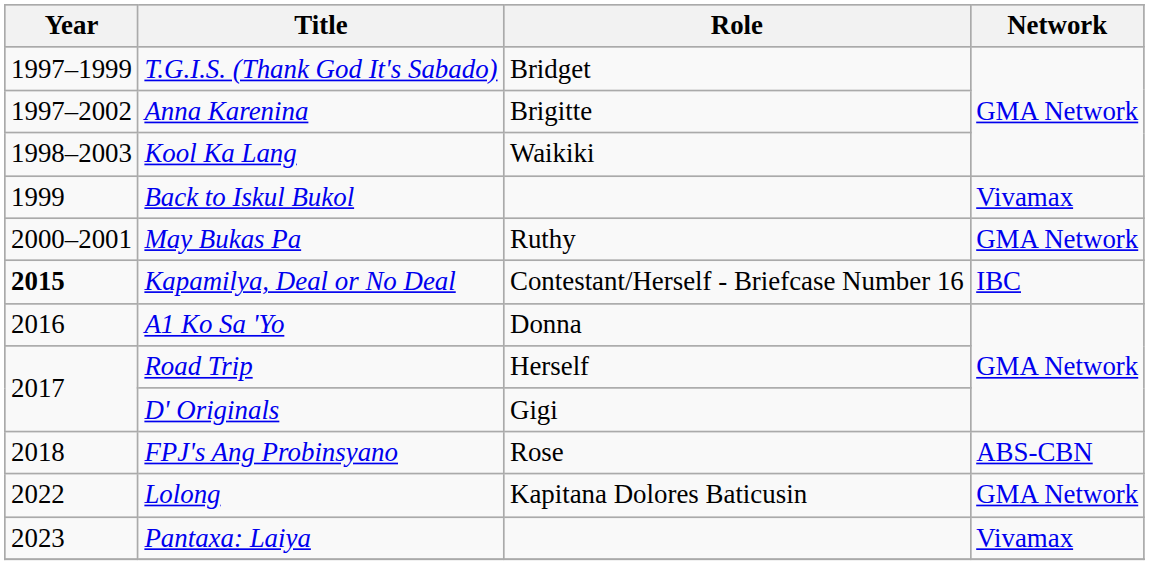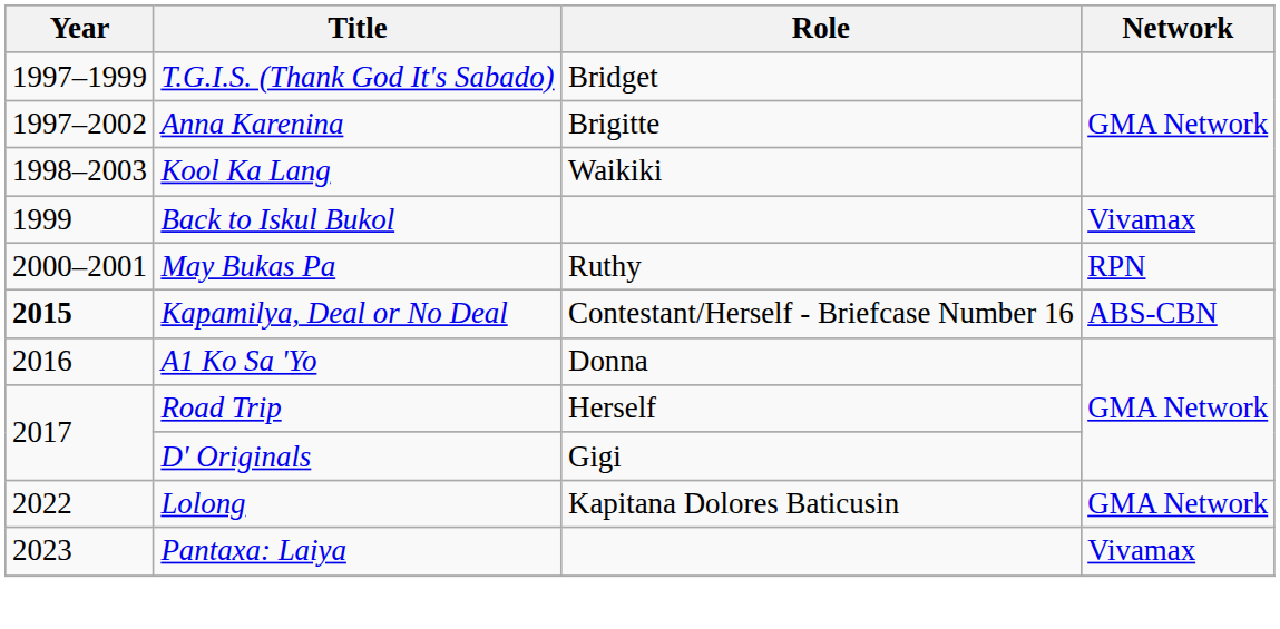May Bukas Pa | Network: GMA Network -> RPN
Kapamilya, Deal or No Deal | Network: IBC -> ABS-CBN
- row: 2018 | FPJ's Ang Probinsyano | Rose | ABS-CBN
